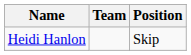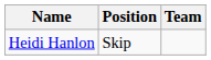columns swapped: Team <-> Position
